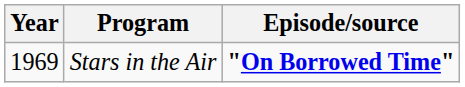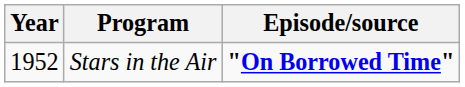Stars in the Air | Year: 1969 -> 1952
